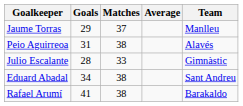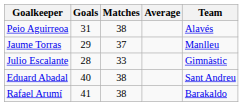rows swapped: Jaume Torras <-> Peio Aguirreoa
Eduard Abadal | Goals: 34 -> 40
